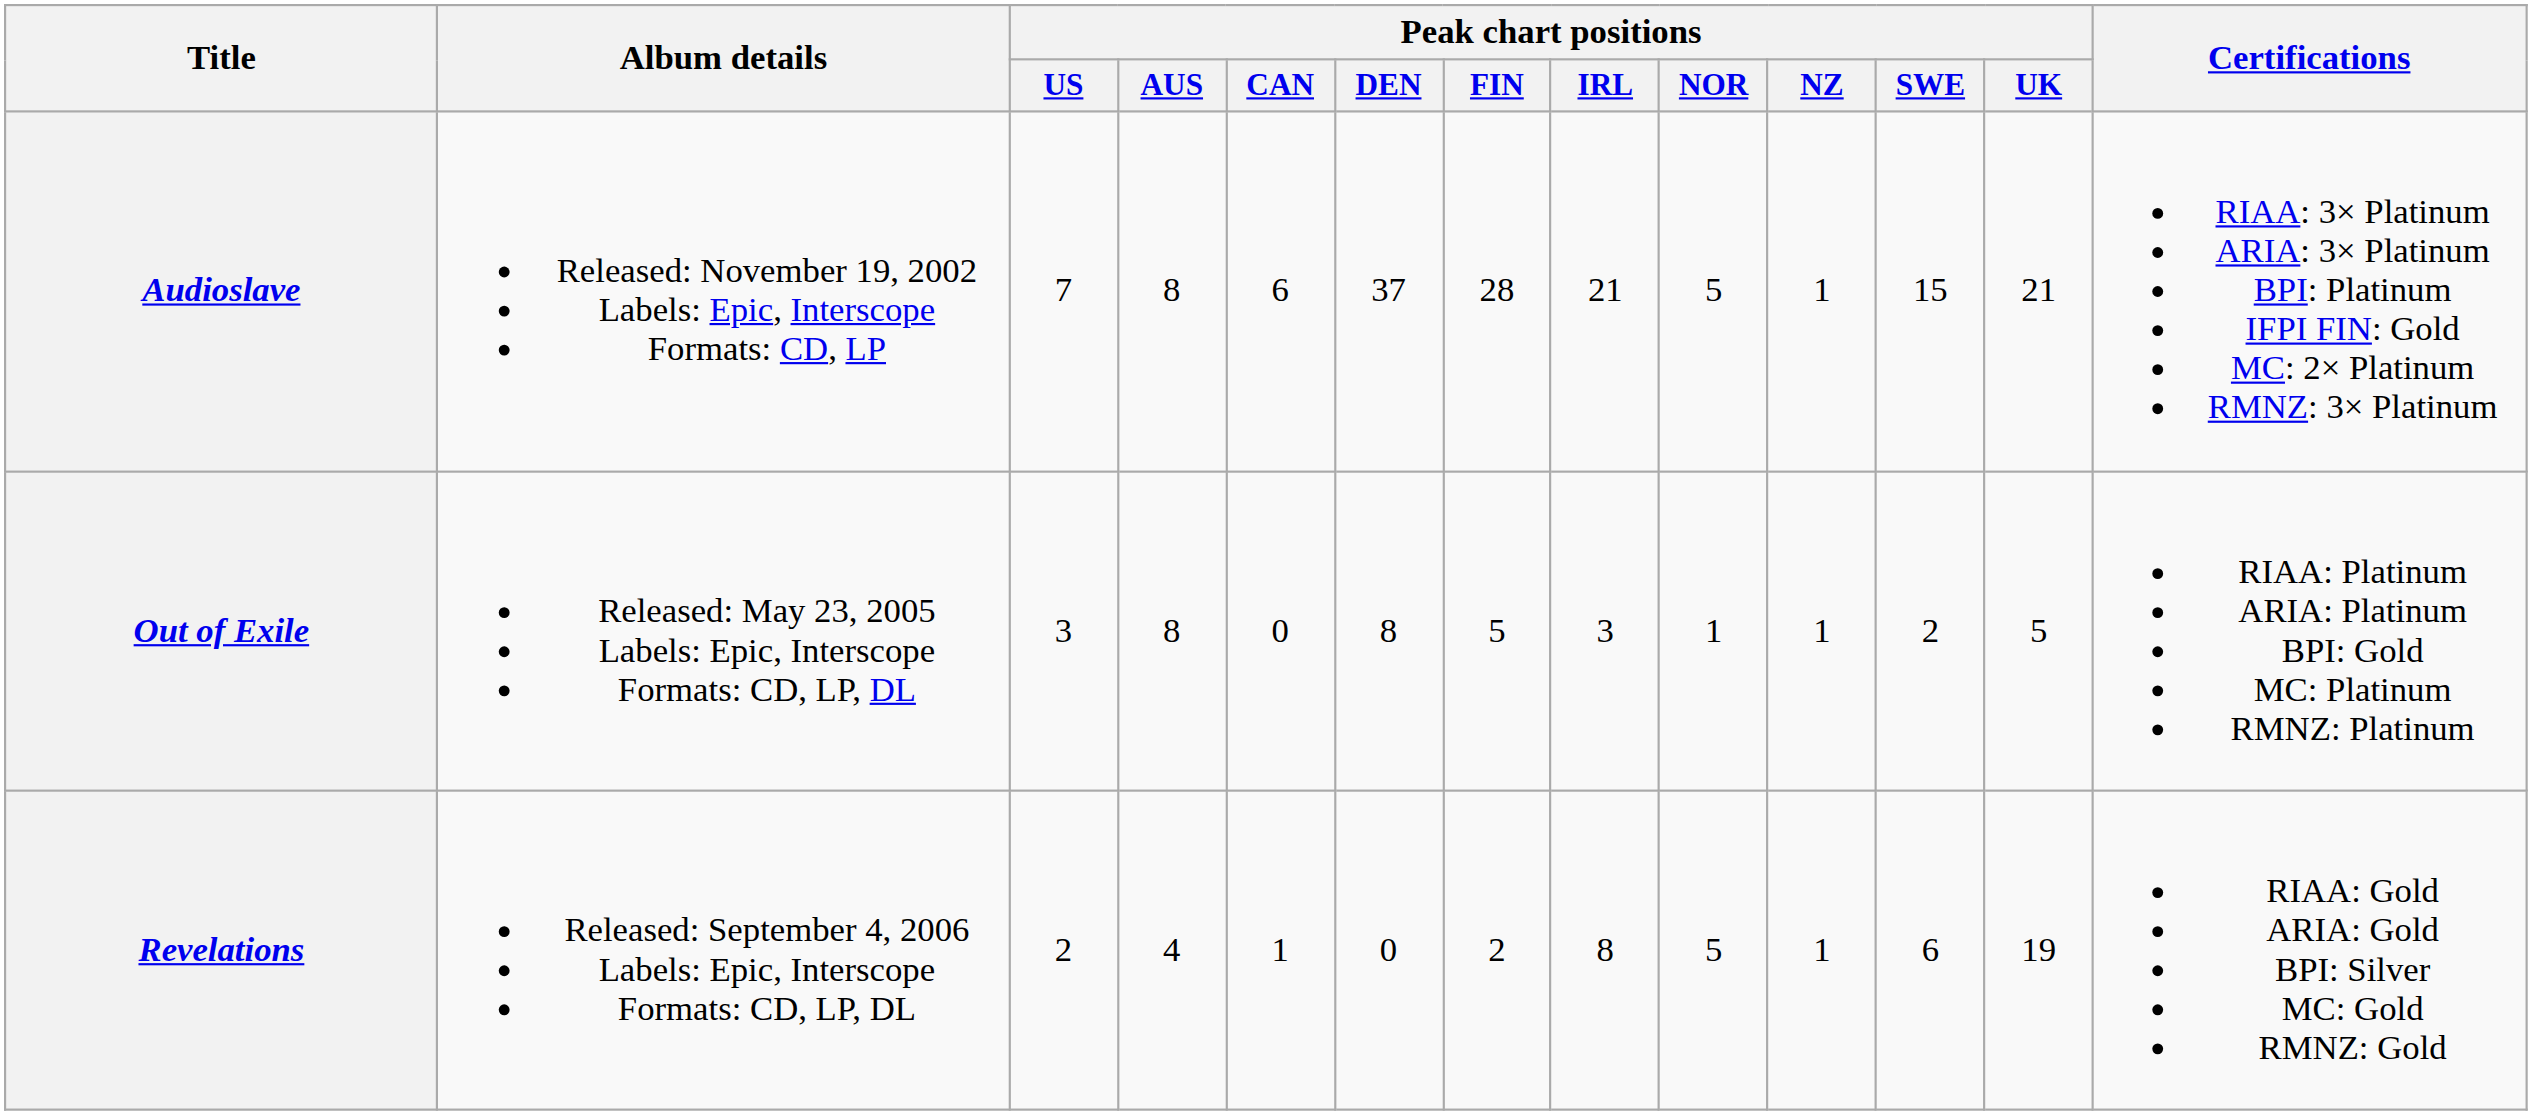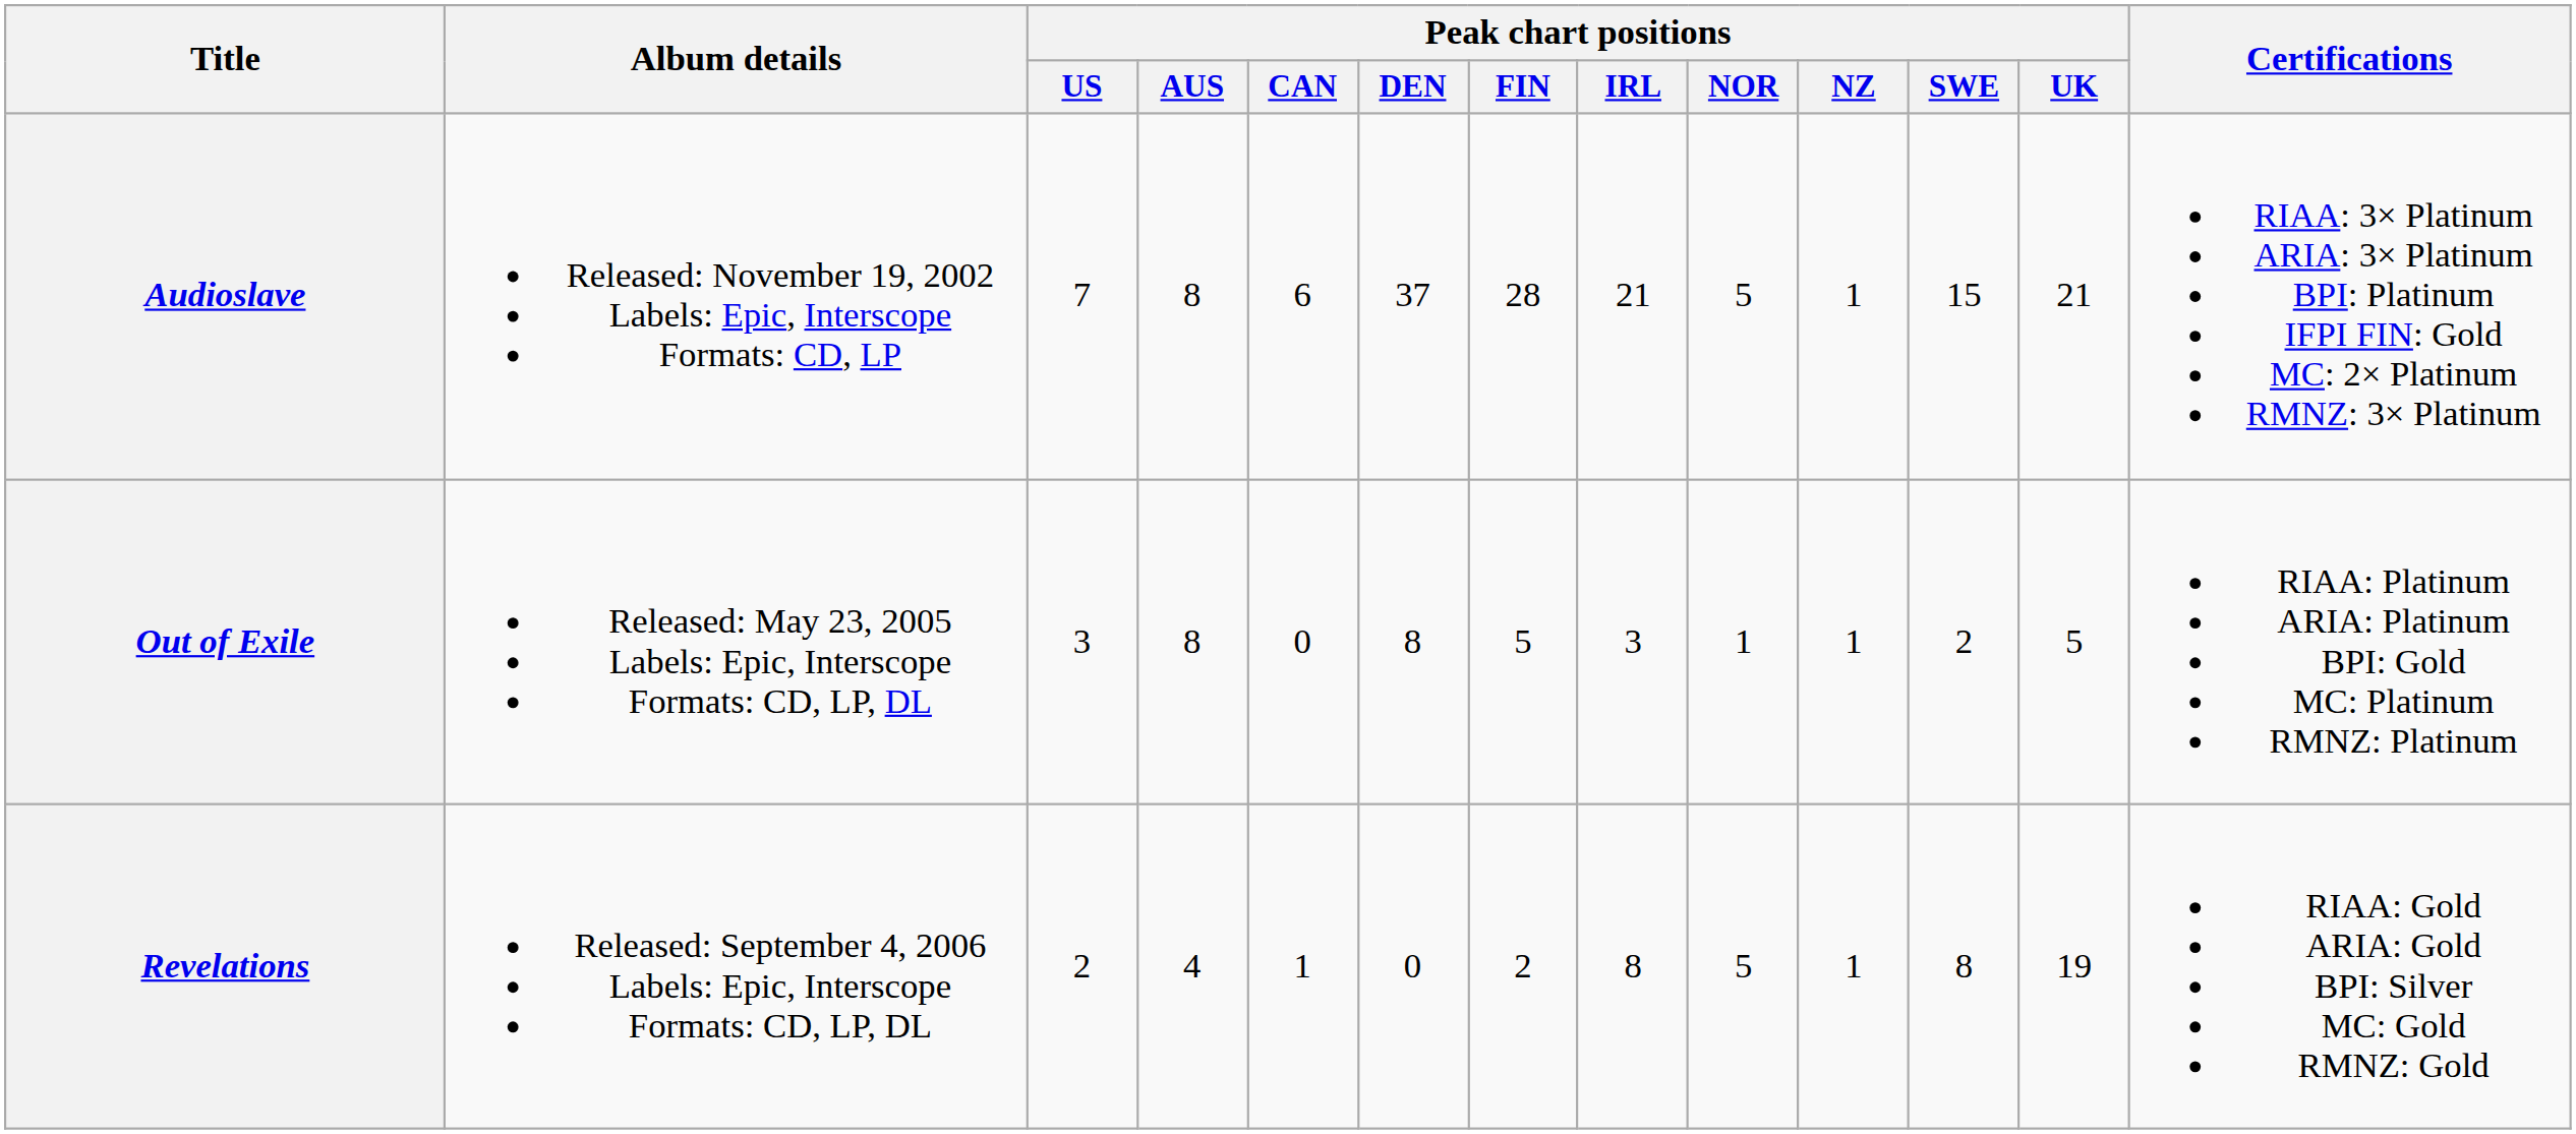Revelations | Peak chart positions / SWE: 6 -> 8
